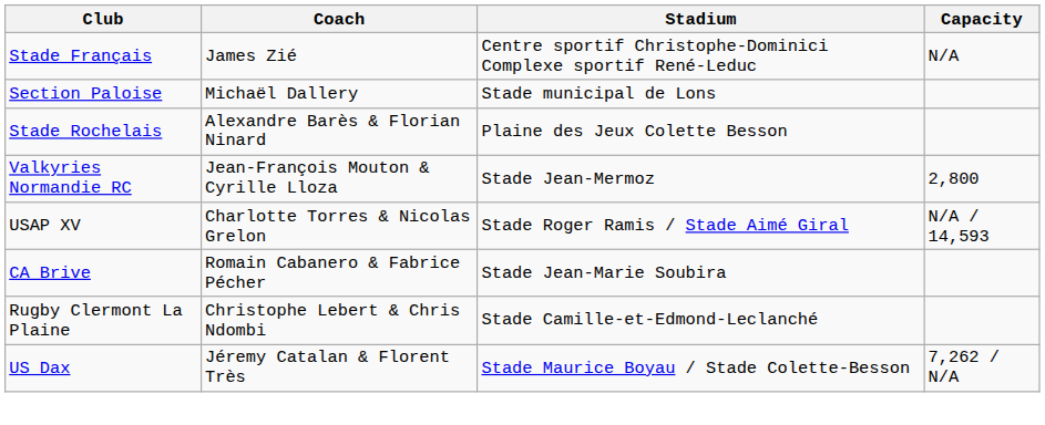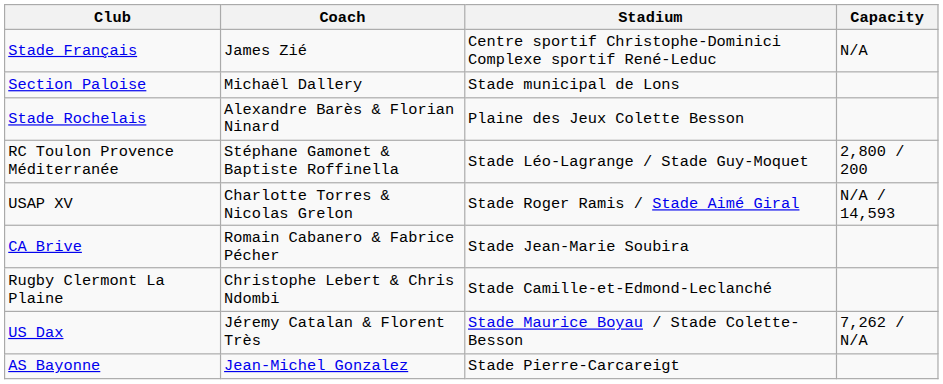+ row: RC Toulon Provence Méditerranée | Stéphane Gamonet & Baptiste Roffinella | Stade Léo-Lagrange / Stade Guy-Moquet | 2,800 / 200
- row: Valkyries Normandie RC | Jean-François Mouton & Cyrille Lloza | Stade Jean-Mermoz | 2,800
+ row: AS Bayonne | Jean-Michel Gonzalez | Stade Pierre-Carcareigt
